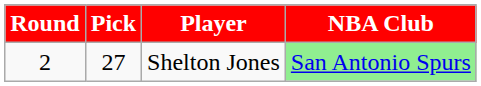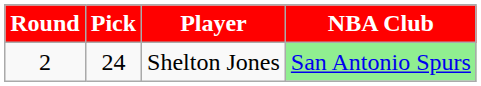Shelton Jones | Pick: 27 -> 24
